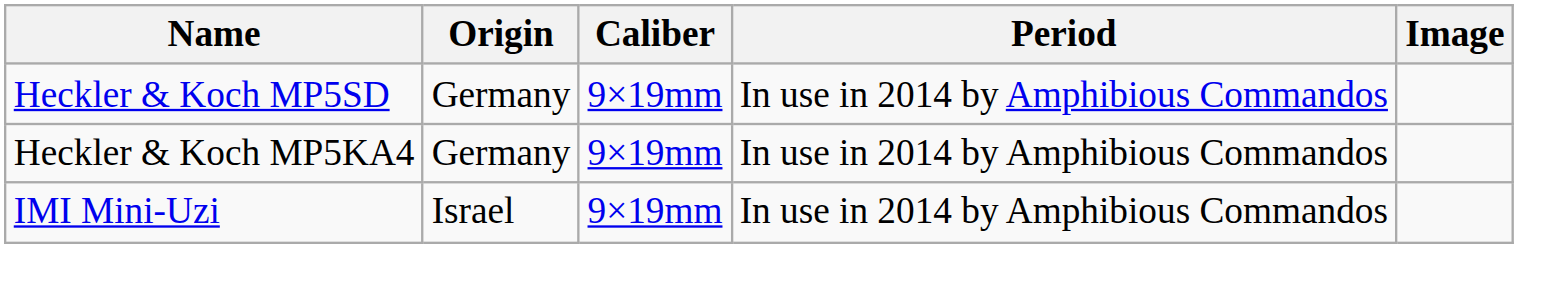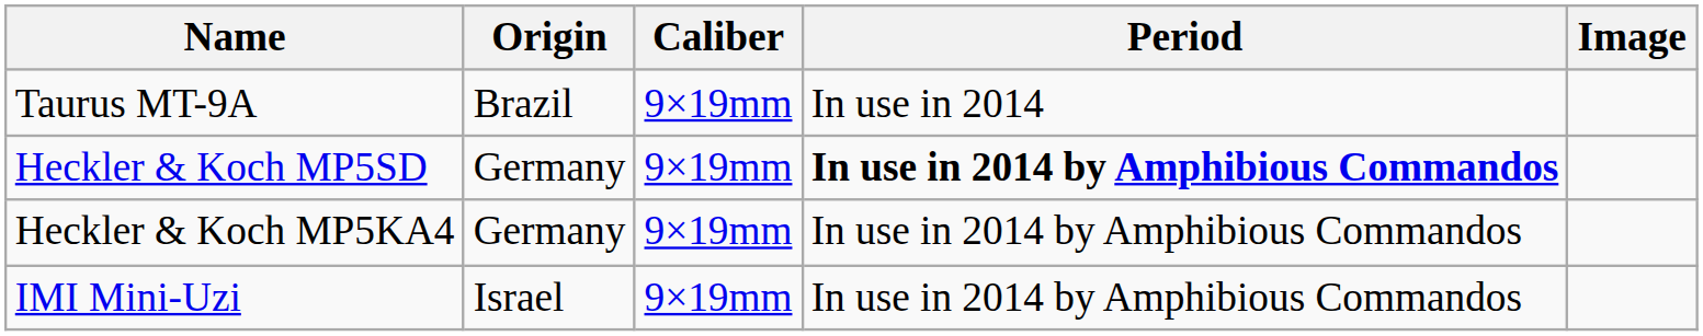+ row: Taurus MT-9A | Brazil | 9×19mm | In use in 2014
Heckler & Koch MP5SD | Period: normal -> bold
